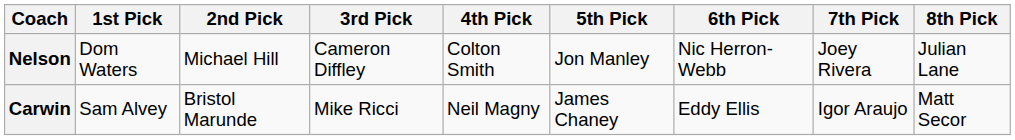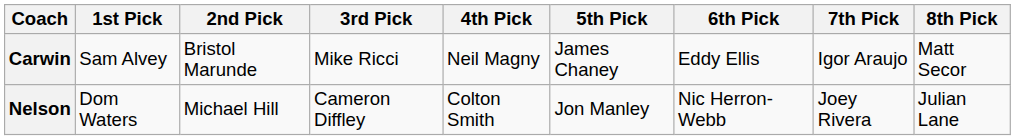rows swapped: Carwin <-> Nelson
